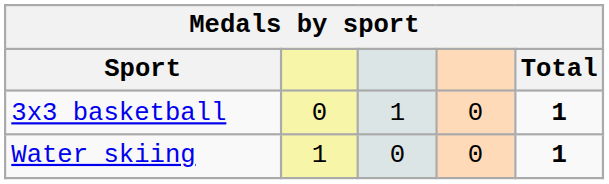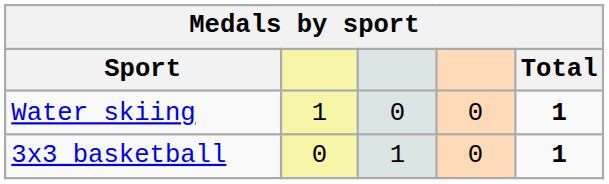rows swapped: Water skiing <-> 3x3 basketball
